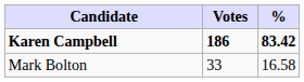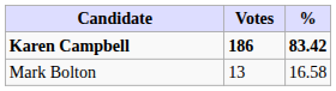Mark Bolton | Votes: 33 -> 13
